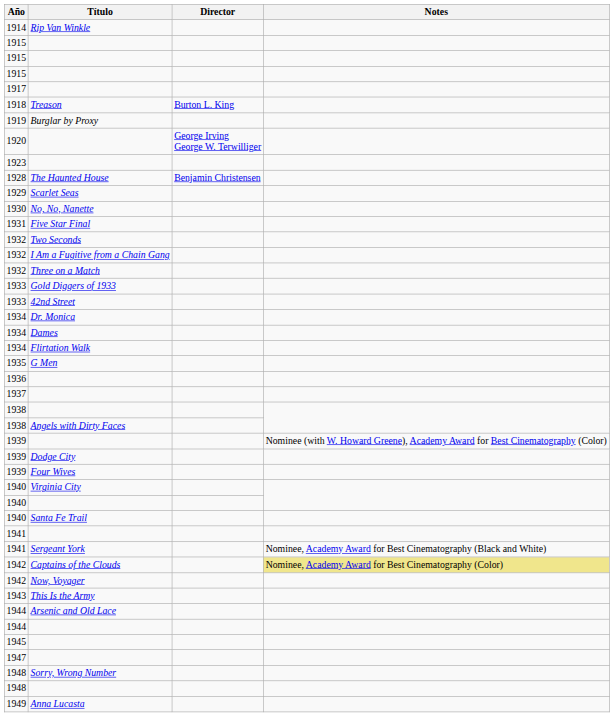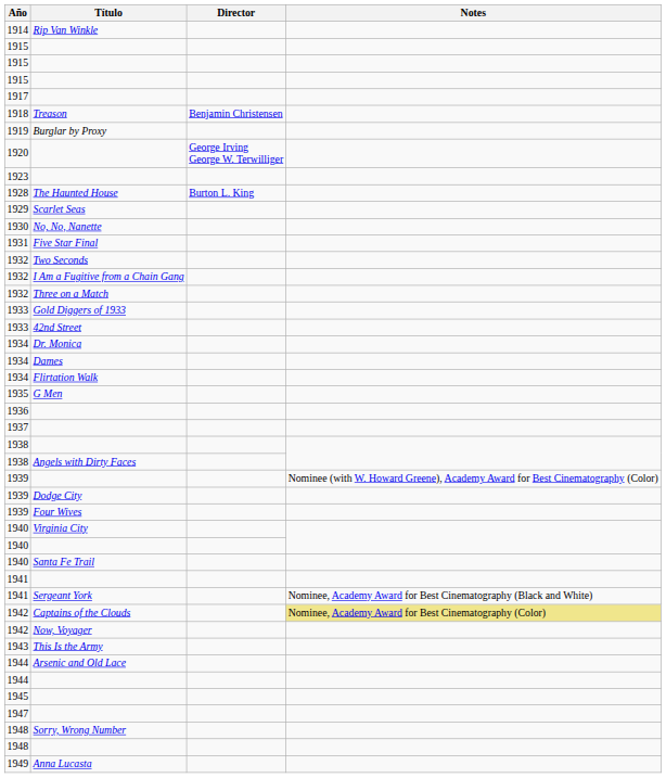Treason | Director: Burton L. King -> Benjamin Christensen
The Haunted House | Director: Benjamin Christensen -> Burton L. King
